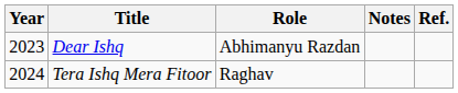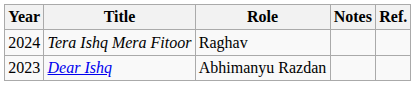rows swapped: Dear Ishq <-> Tera Ishq Mera Fitoor
